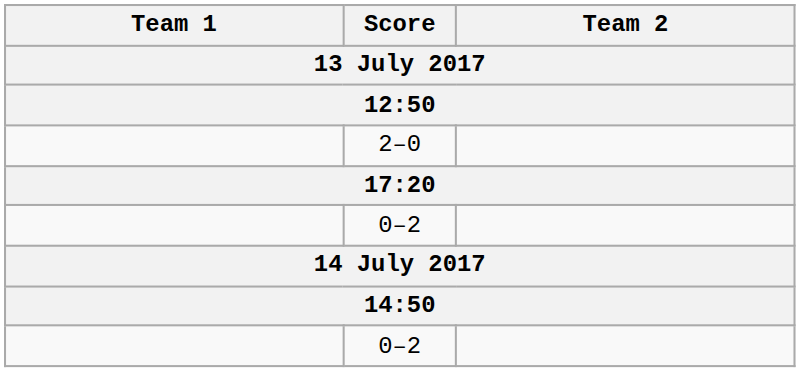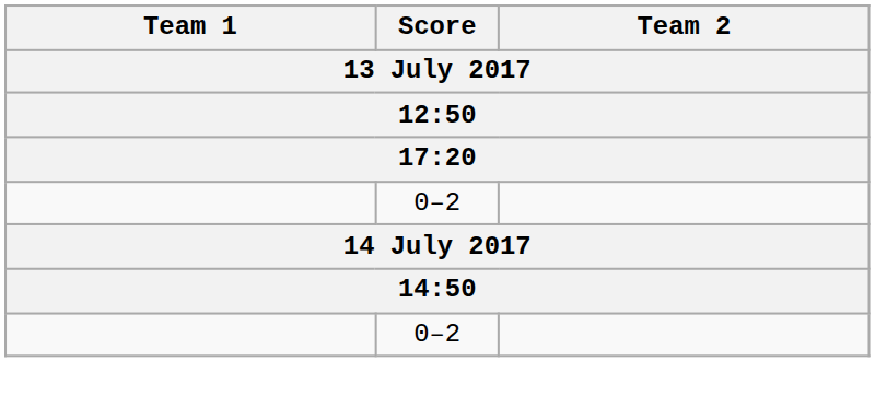- row: 2–0
